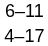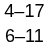rows swapped: 4–17 <-> 6–11
